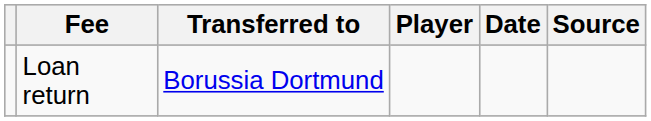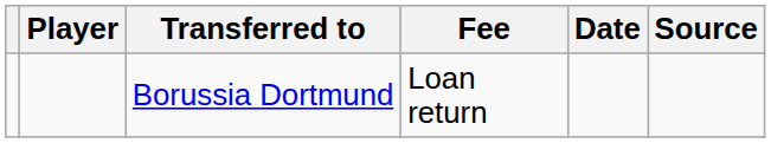columns swapped: Player <-> Fee
